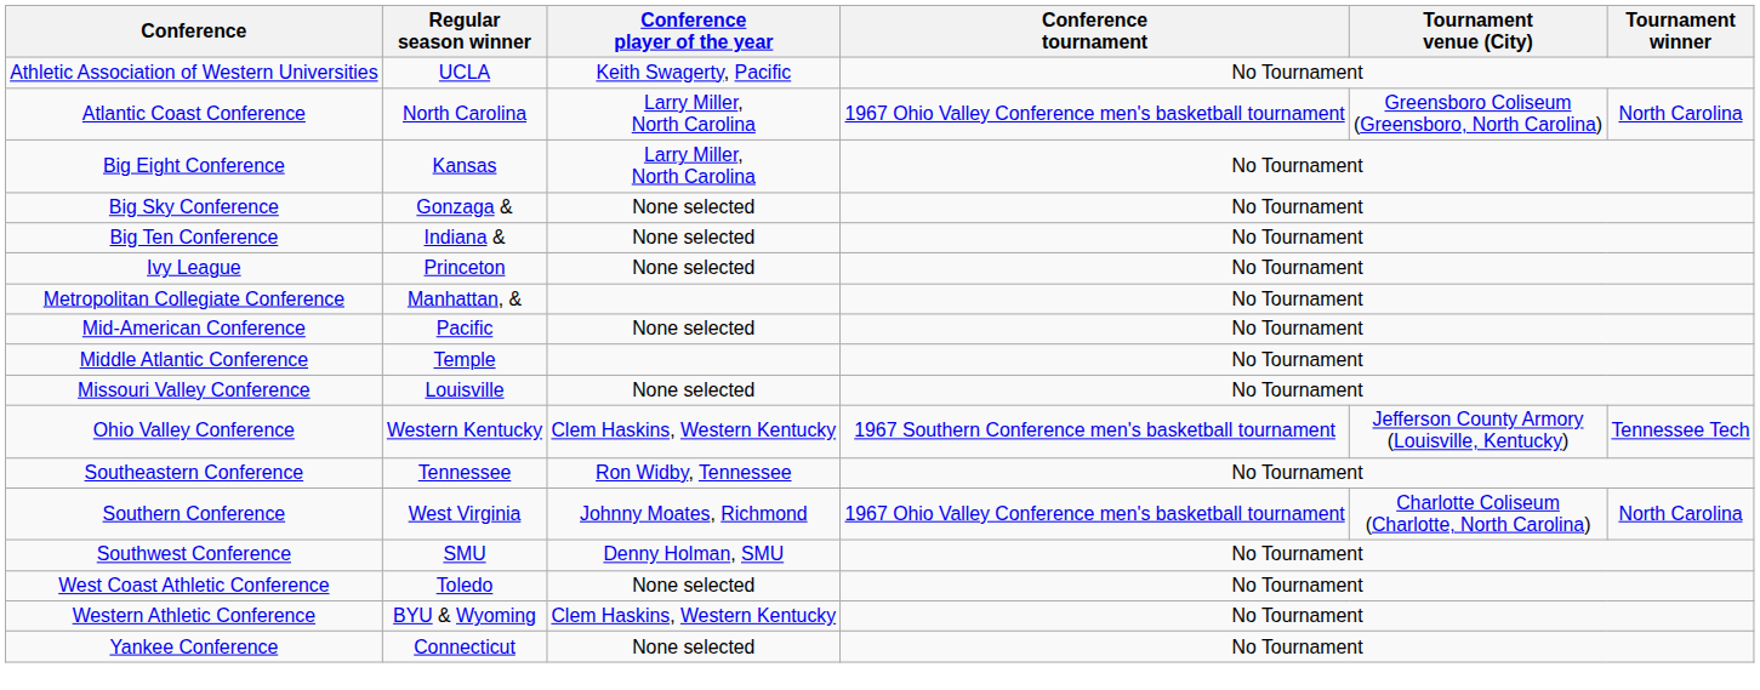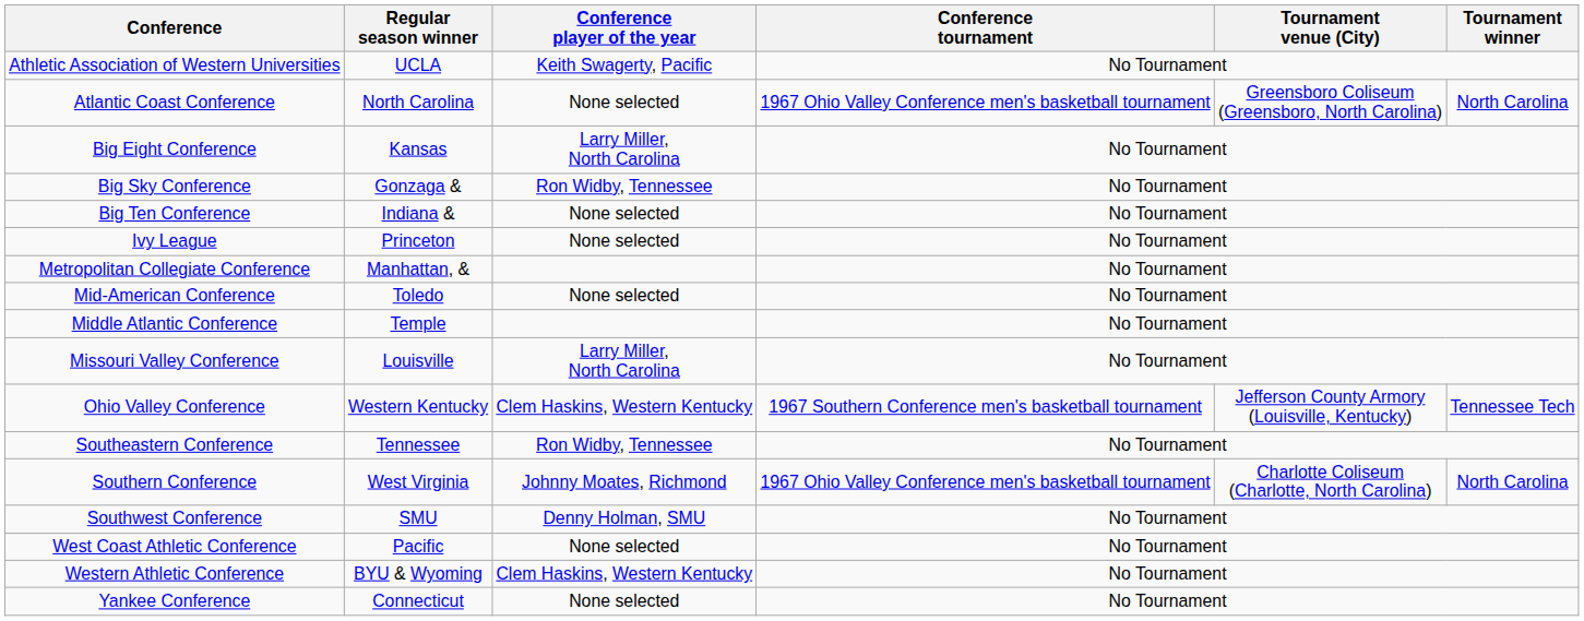Atlantic Coast Conference | Conference player of the year: Larry Miller, North Carolina -> None selected
Big Sky Conference | Conference player of the year: None selected -> Ron Widby, Tennessee
Mid-American Conference | Regular season winner: Pacific -> Toledo
Missouri Valley Conference | Conference player of the year: None selected -> Larry Miller, North Carolina
West Coast Athletic Conference | Regular season winner: Toledo -> Pacific
